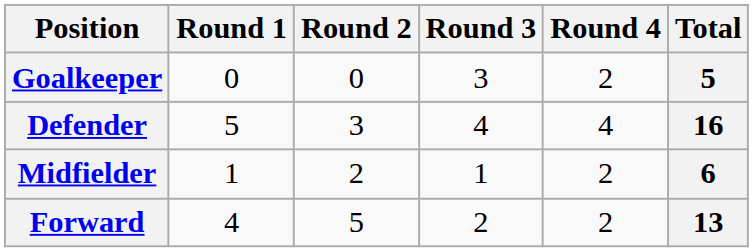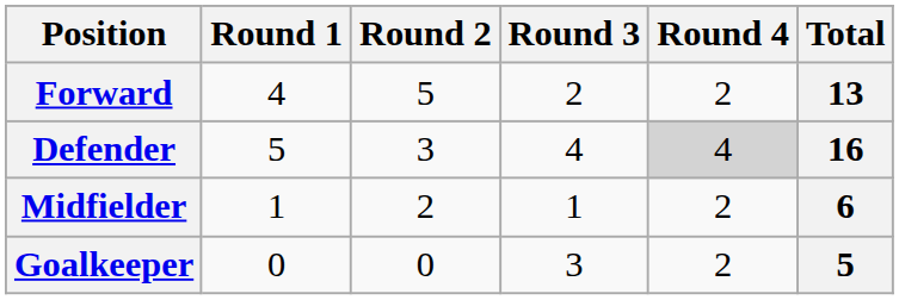rows swapped: Goalkeeper <-> Forward
Defender | Round 4: no background -> lightgrey background
